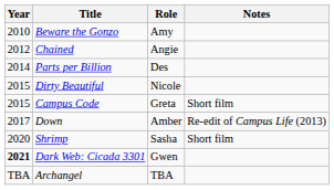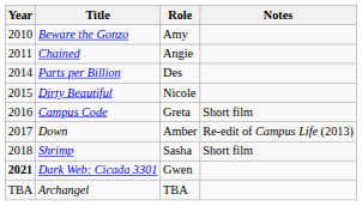Chained | Year: 2012 -> 2011
Campus Code | Year: 2015 -> 2016
Shrimp | Year: 2020 -> 2018
